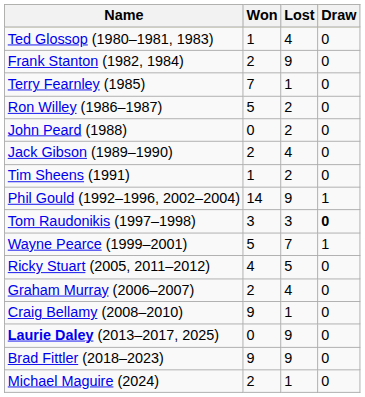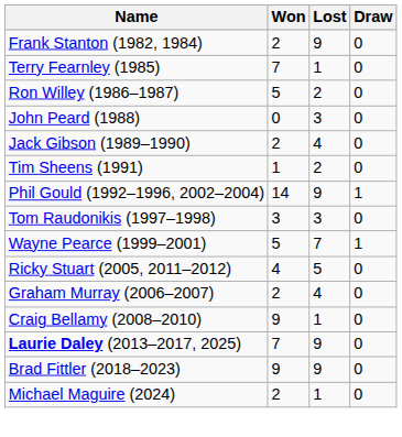- row: Ted Glossop (1980–1981, 1983) | 1 | 4 | 0
John Peard (1988) | Lost: 2 -> 3
Tom Raudonikis (1997–1998) | Draw: bold -> normal
Laurie Daley (2013–2017, 2025) | Won: 0 -> 7
